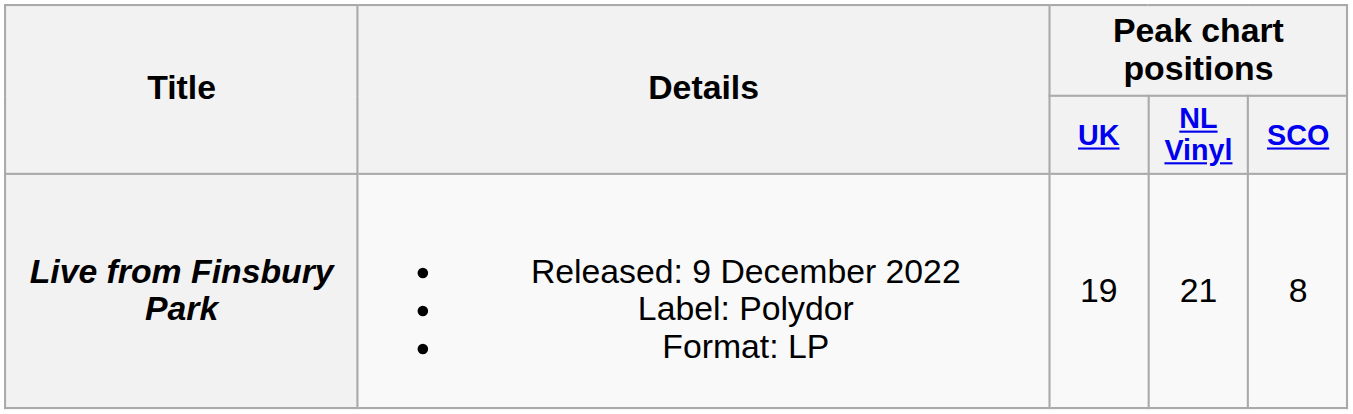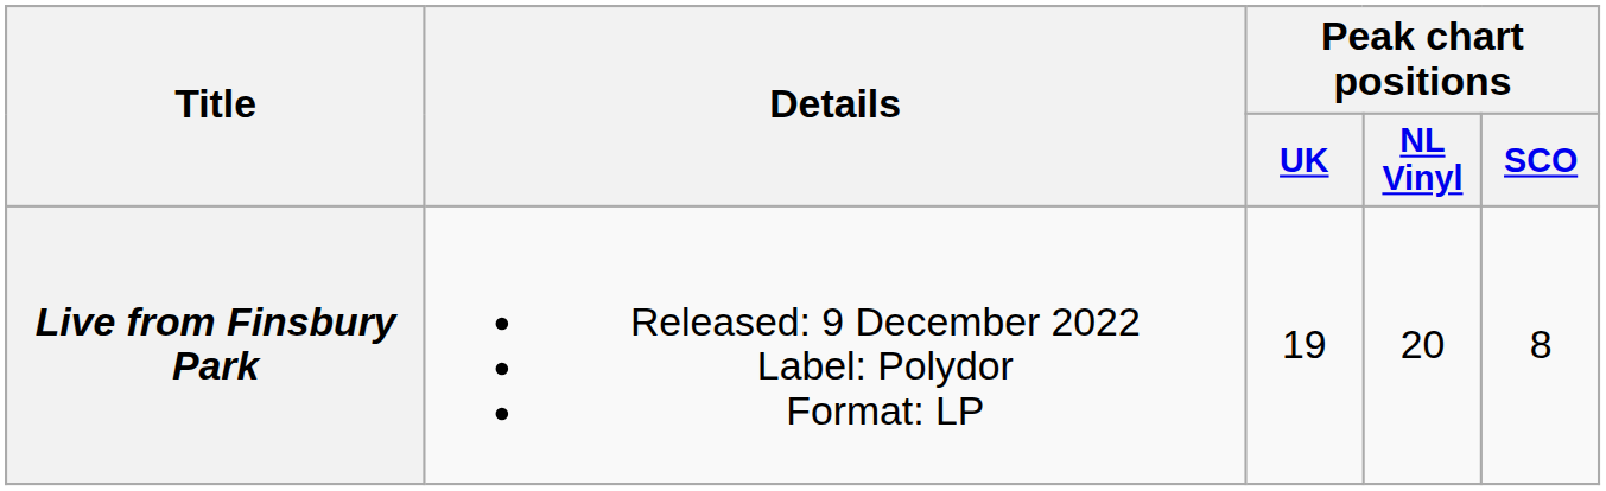Live from Finsbury Park | Peak chart positions / NL Vinyl: 21 -> 20
